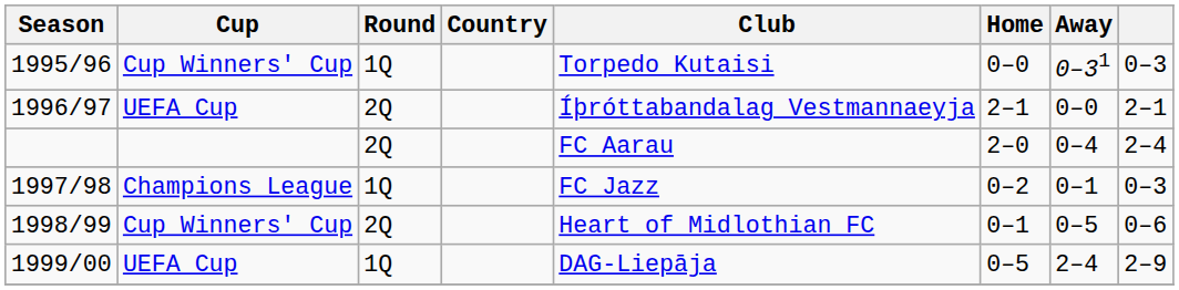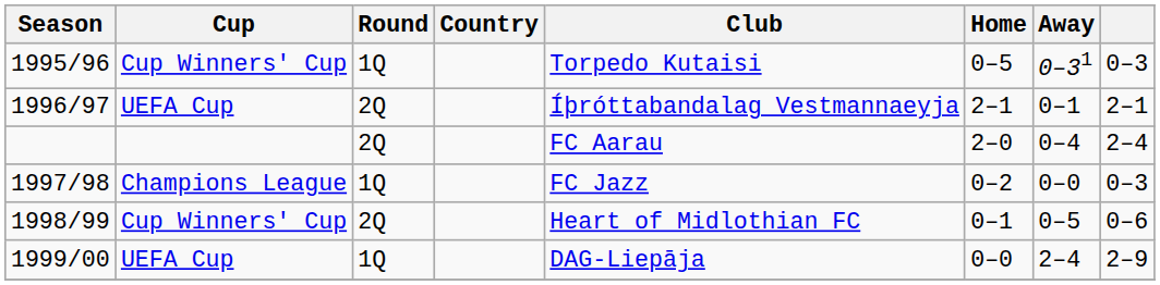1995/96 | Home: 0–0 -> 0–5
1996/97 | Away: 0–0 -> 0–1
1997/98 | Away: 0–1 -> 0–0
1999/00 | Home: 0–5 -> 0–0
